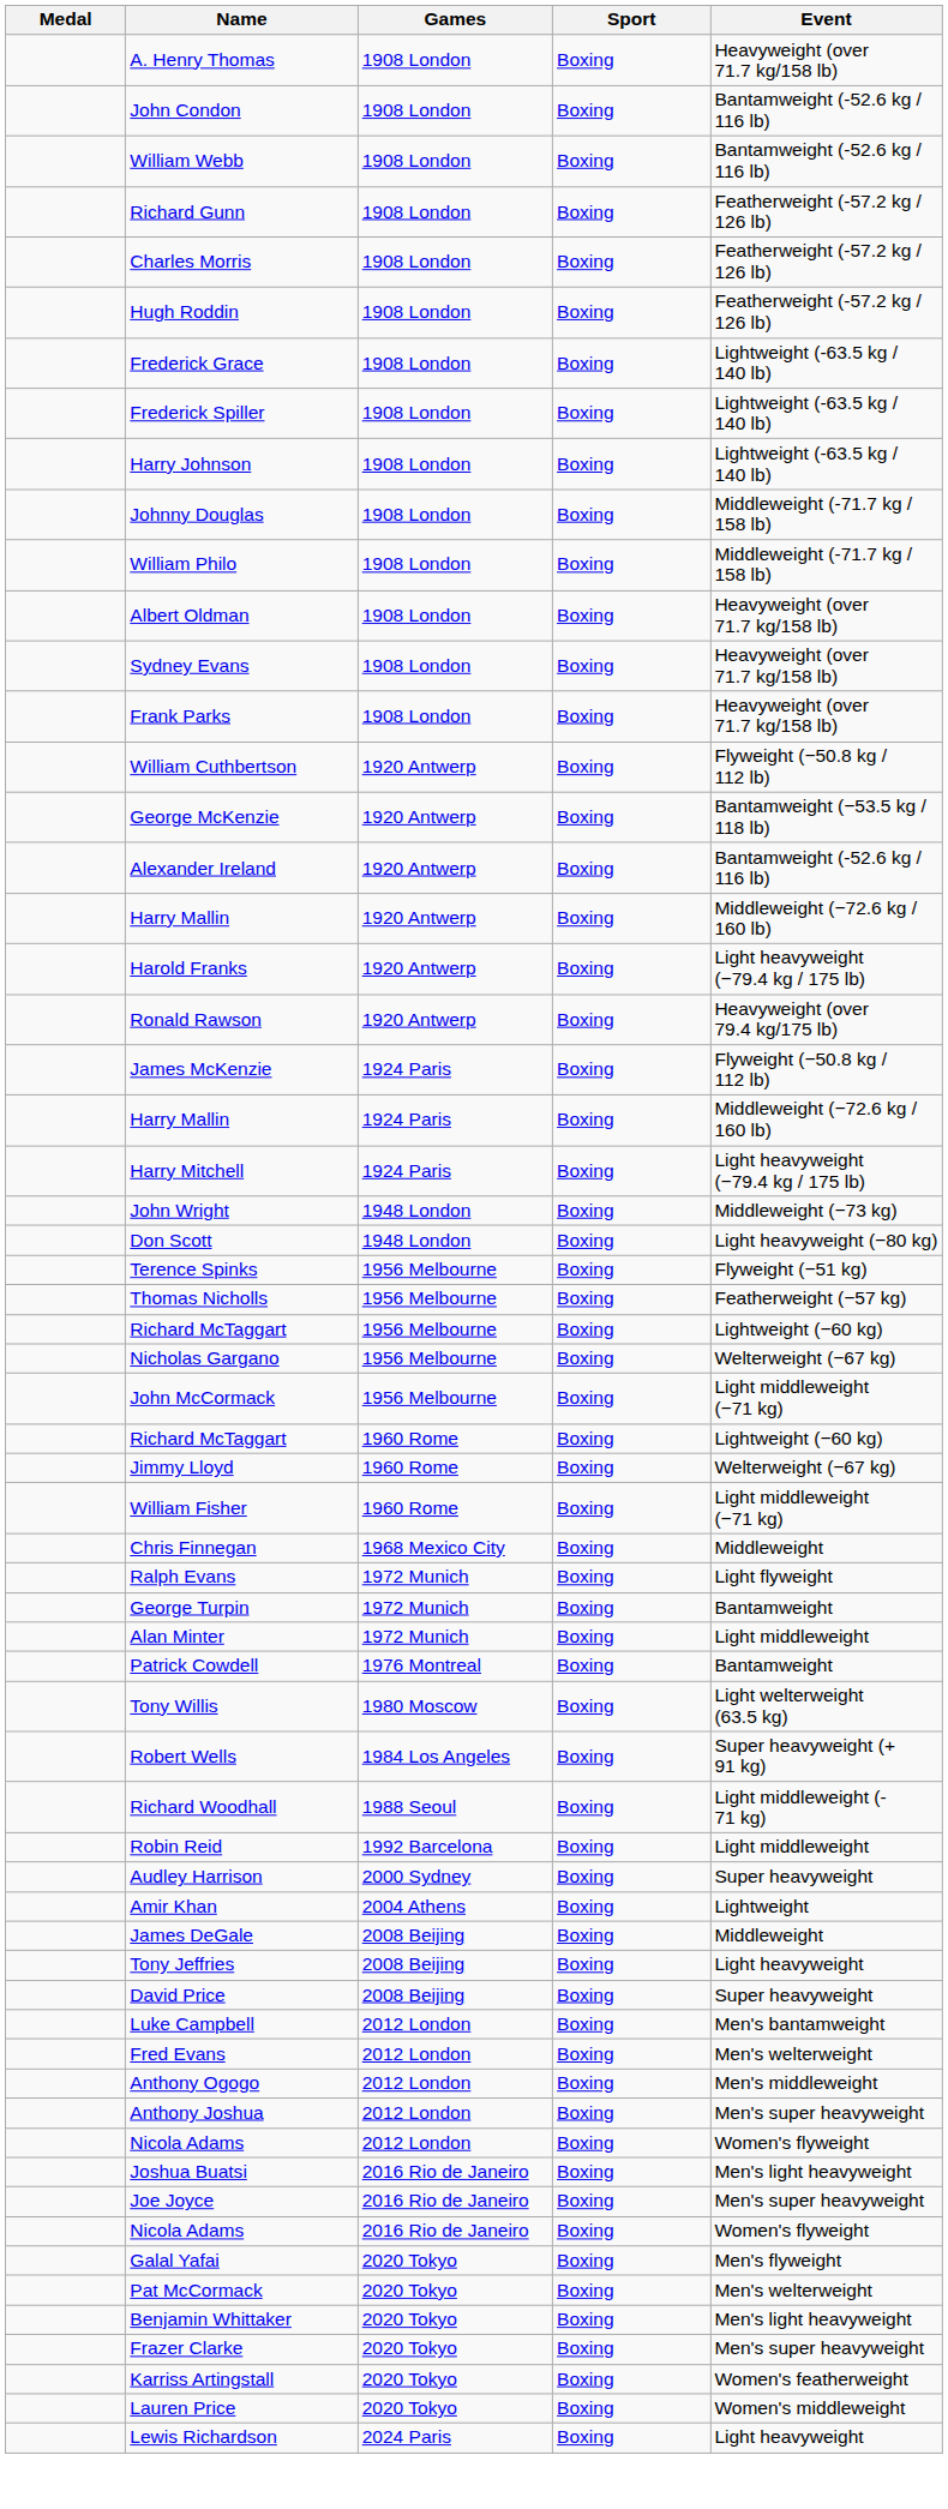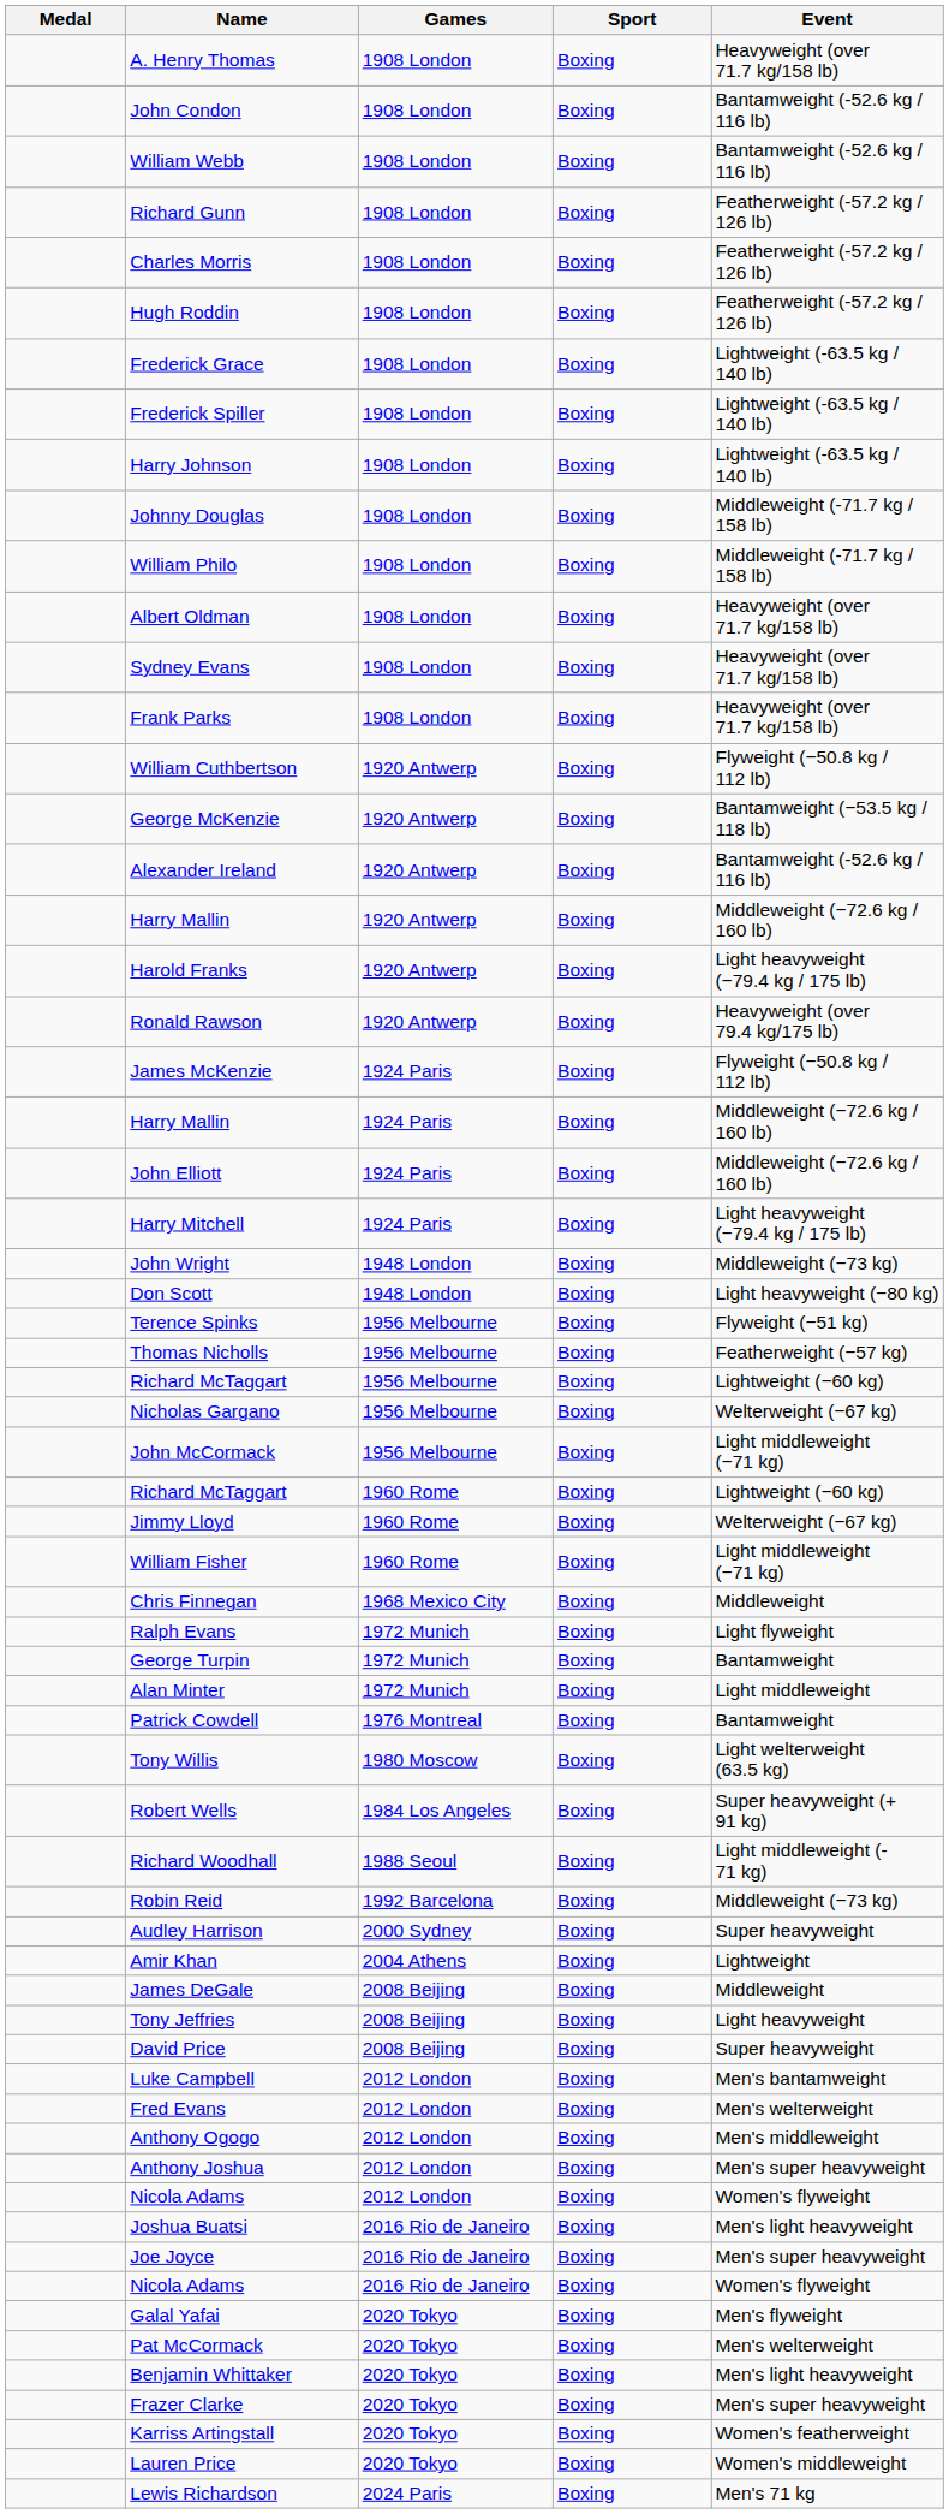+ row: John Elliott | 1924 Paris | Boxing | Middleweight (−72.6 kg / 160 lb)
Robin Reid | Event: Light middleweight -> Middleweight (−73 kg)
Lewis Richardson | Event: Light heavyweight -> Men's 71 kg
